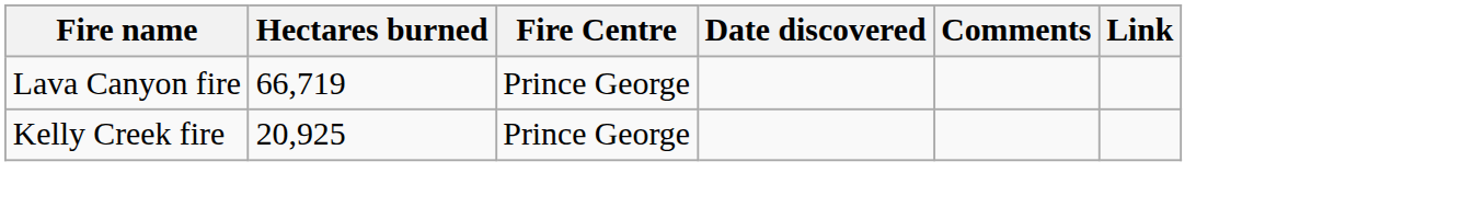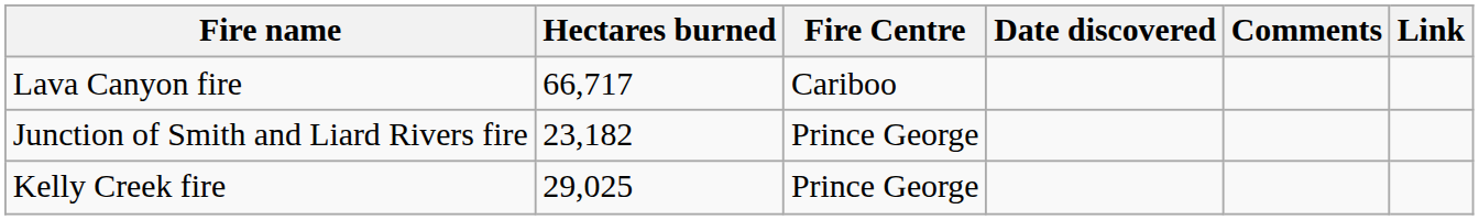Lava Canyon fire | Hectares burned: 66,719 -> 66,717
Lava Canyon fire | Fire Centre: Prince George -> Cariboo
+ row: Junction of Smith and Liard Rivers fire | 23,182 | Prince George
Kelly Creek fire | Hectares burned: 20,925 -> 29,025
